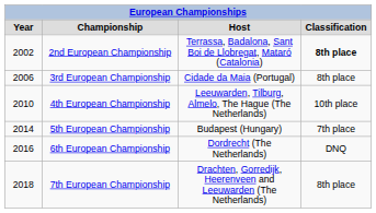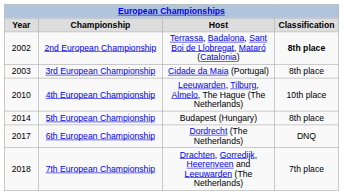3rd European Championship | column 1: 2006 -> 2003
5th European Championship | column 4: 7th place -> 8th place
6th European Championship | column 1: 2016 -> 2017
7th European Championship | column 4: 8th place -> 7th place
